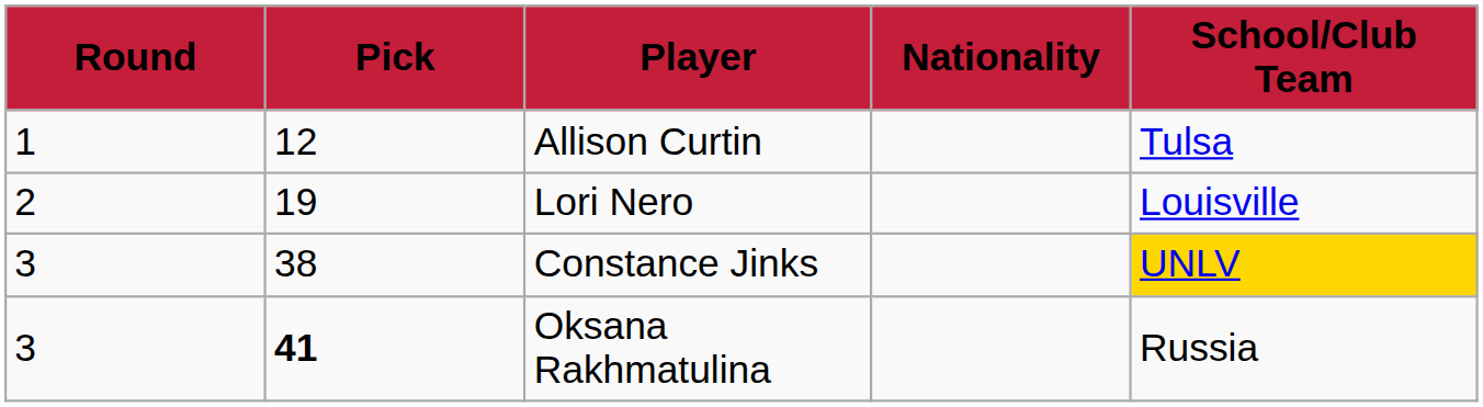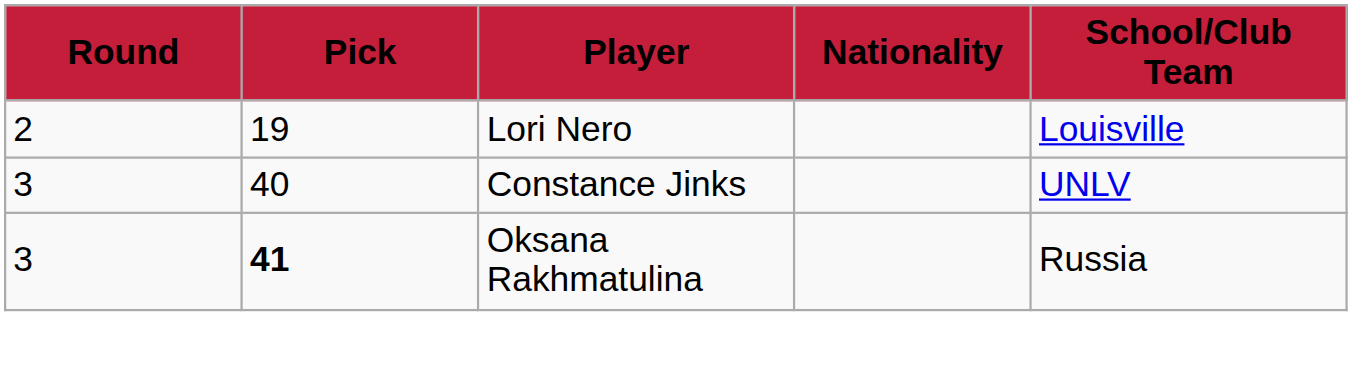- row: 1 | 12 | Allison Curtin | Tulsa
Constance Jinks | Pick: 38 -> 40
Constance Jinks | School/Club Team: gold background -> no background
